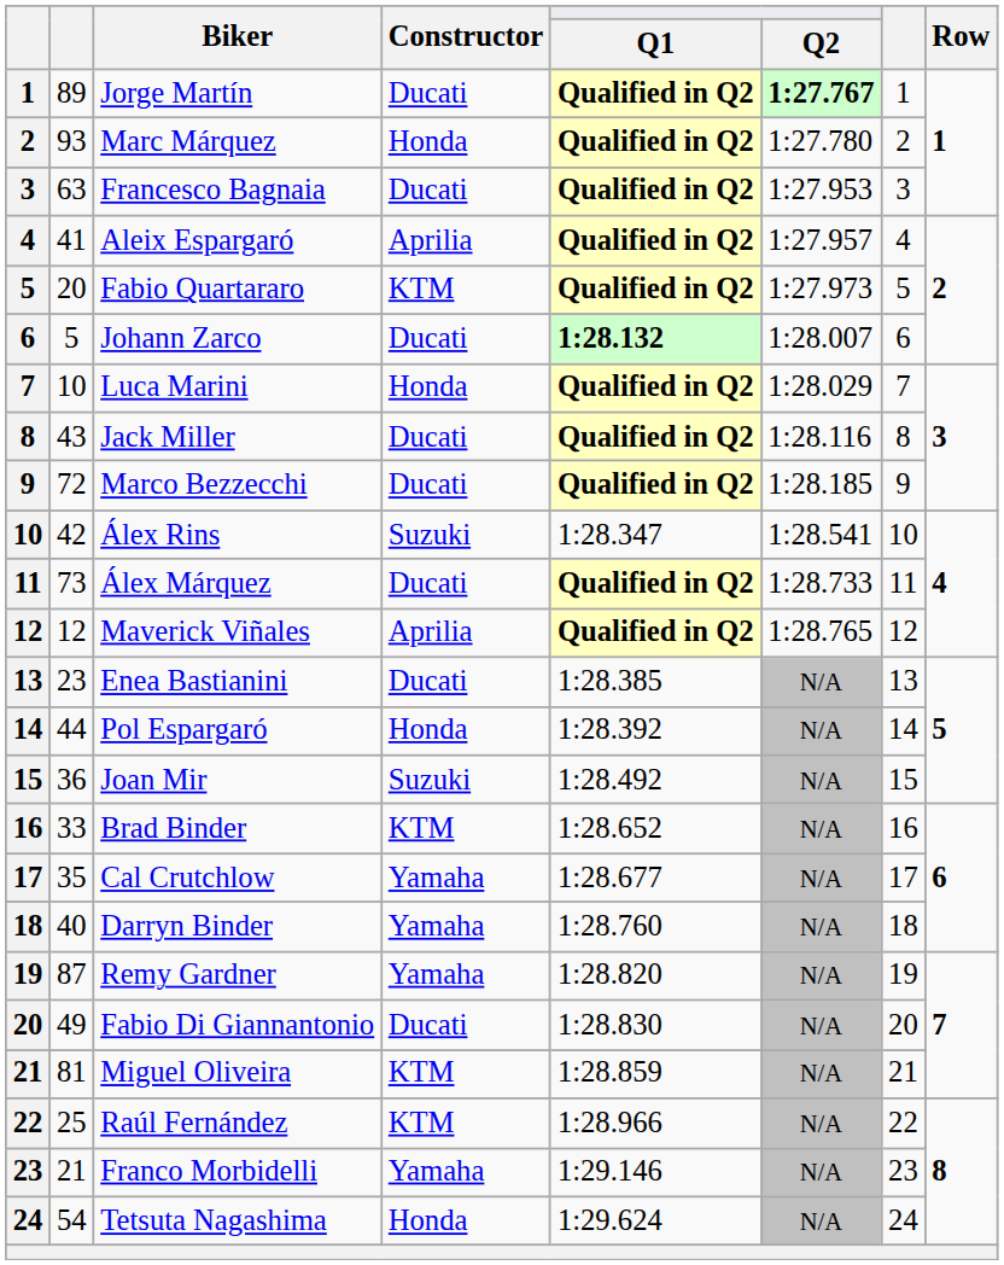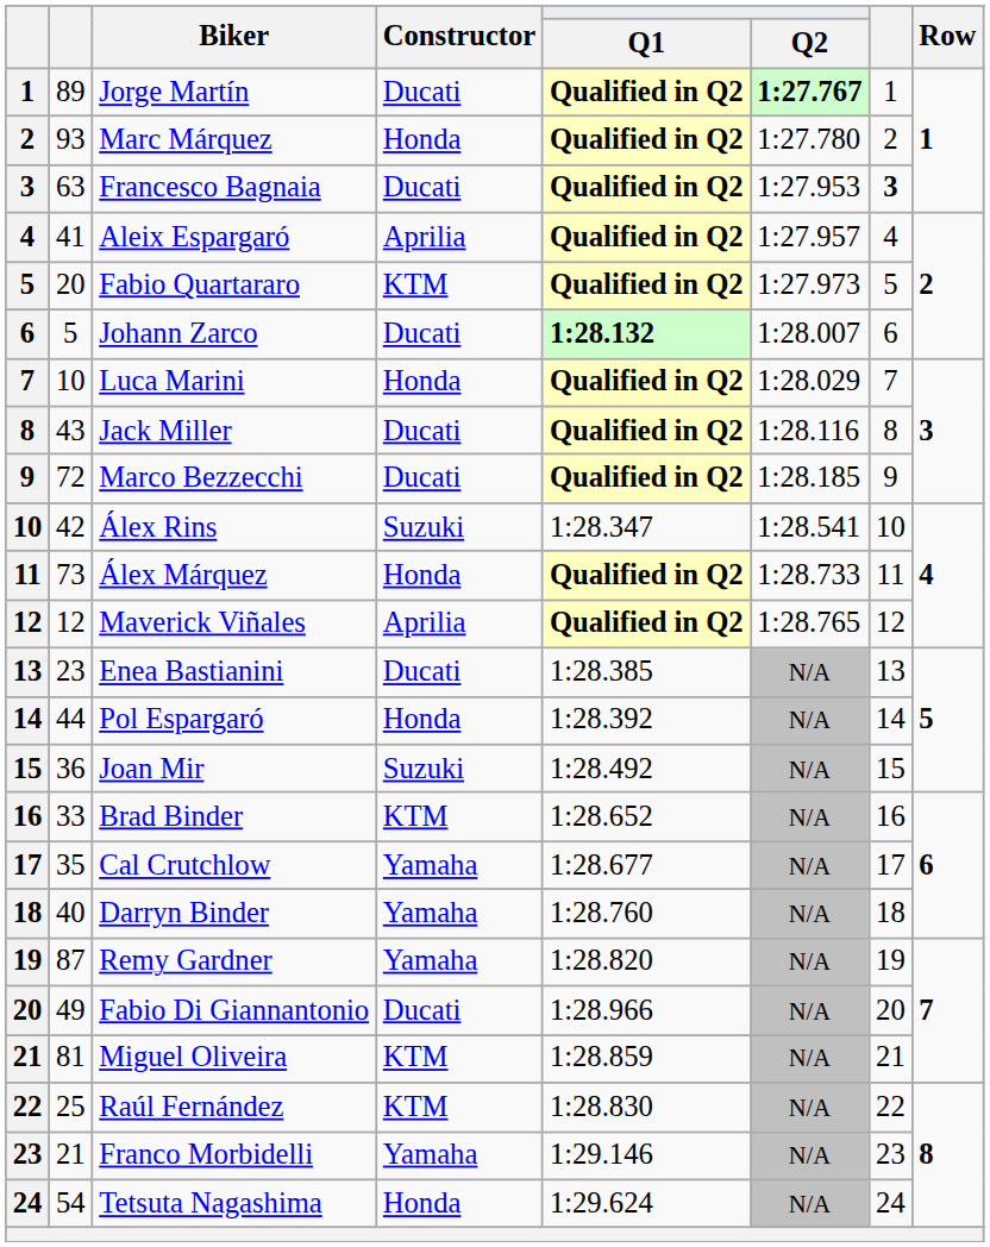Francesco Bagnaia | column 7: normal -> bold
Álex Márquez | Constructor: Ducati -> Honda
Fabio Di Giannantonio | Q1: 1:28.830 -> 1:28.966
Raúl Fernández | Q1: 1:28.966 -> 1:28.830
